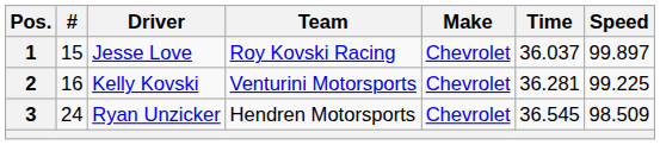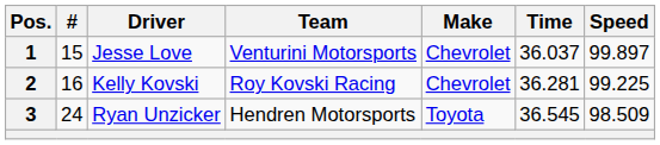1 | Team: Roy Kovski Racing -> Venturini Motorsports
2 | Team: Venturini Motorsports -> Roy Kovski Racing
3 | Make: Chevrolet -> Toyota
